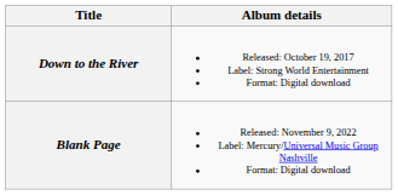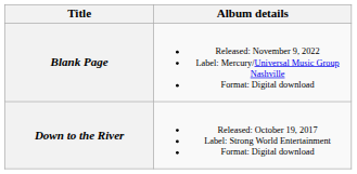rows swapped: Down to the River <-> Blank Page
